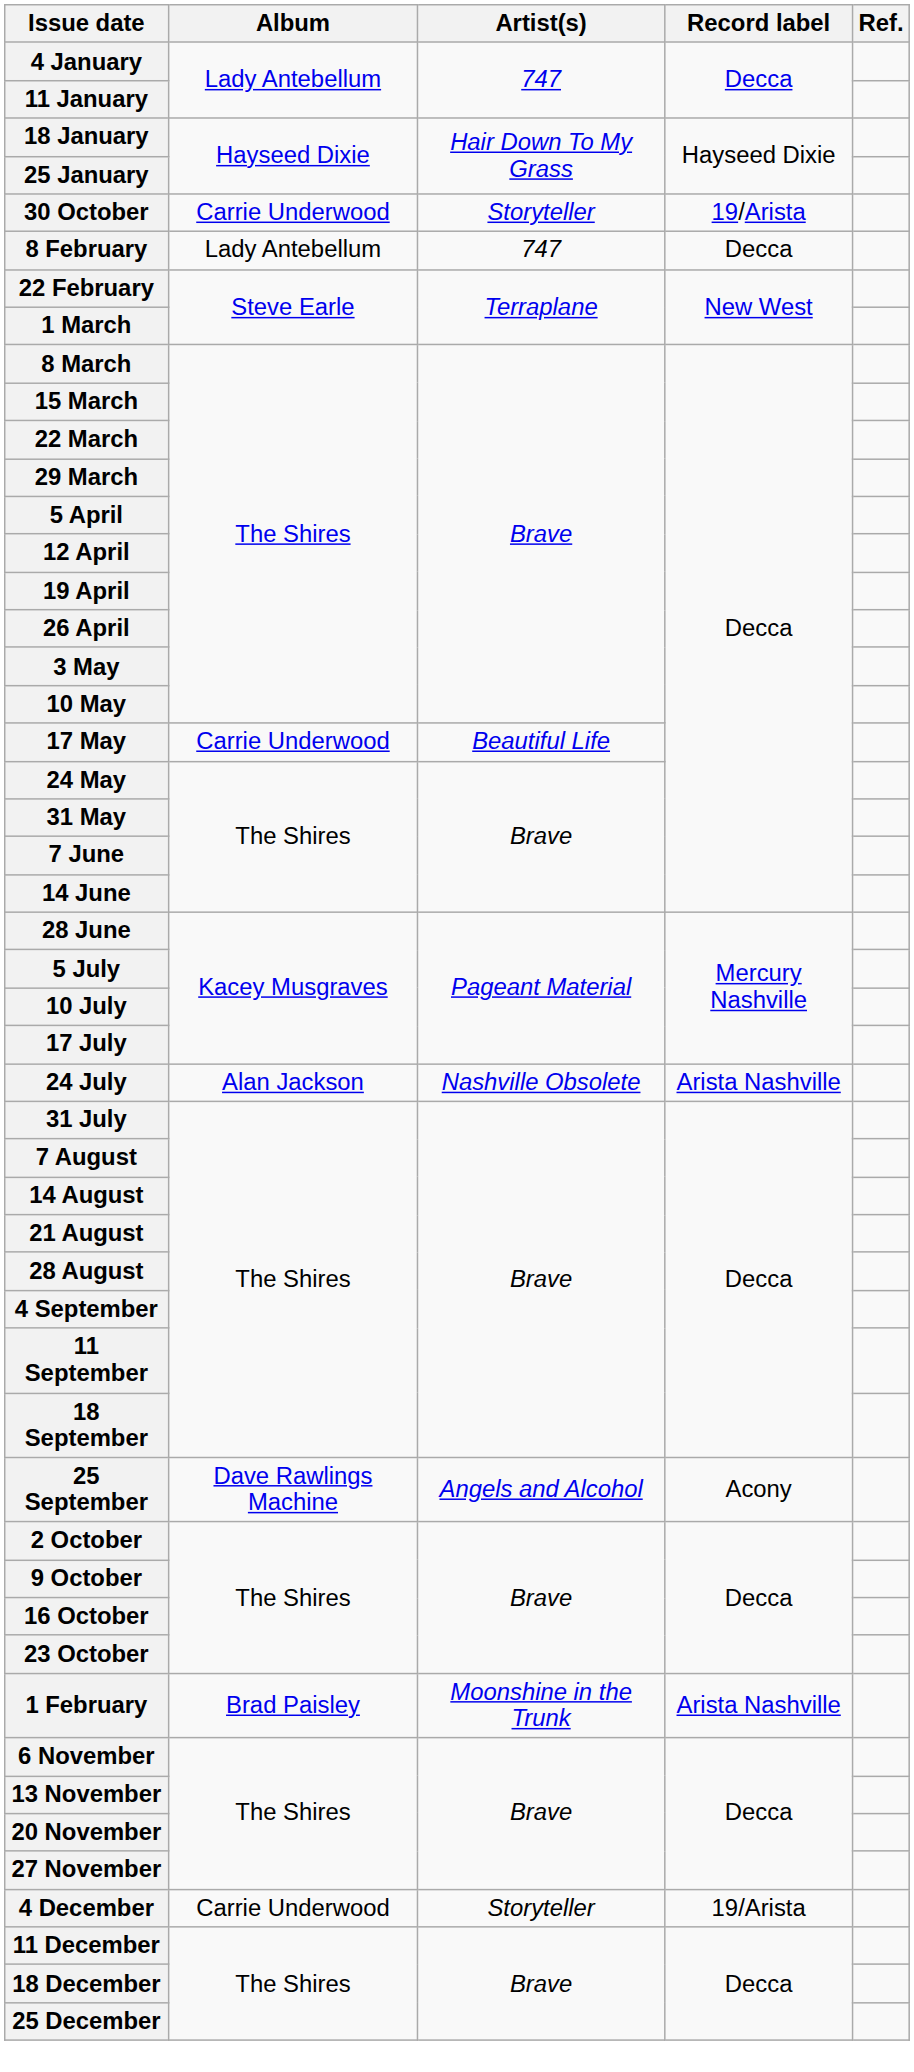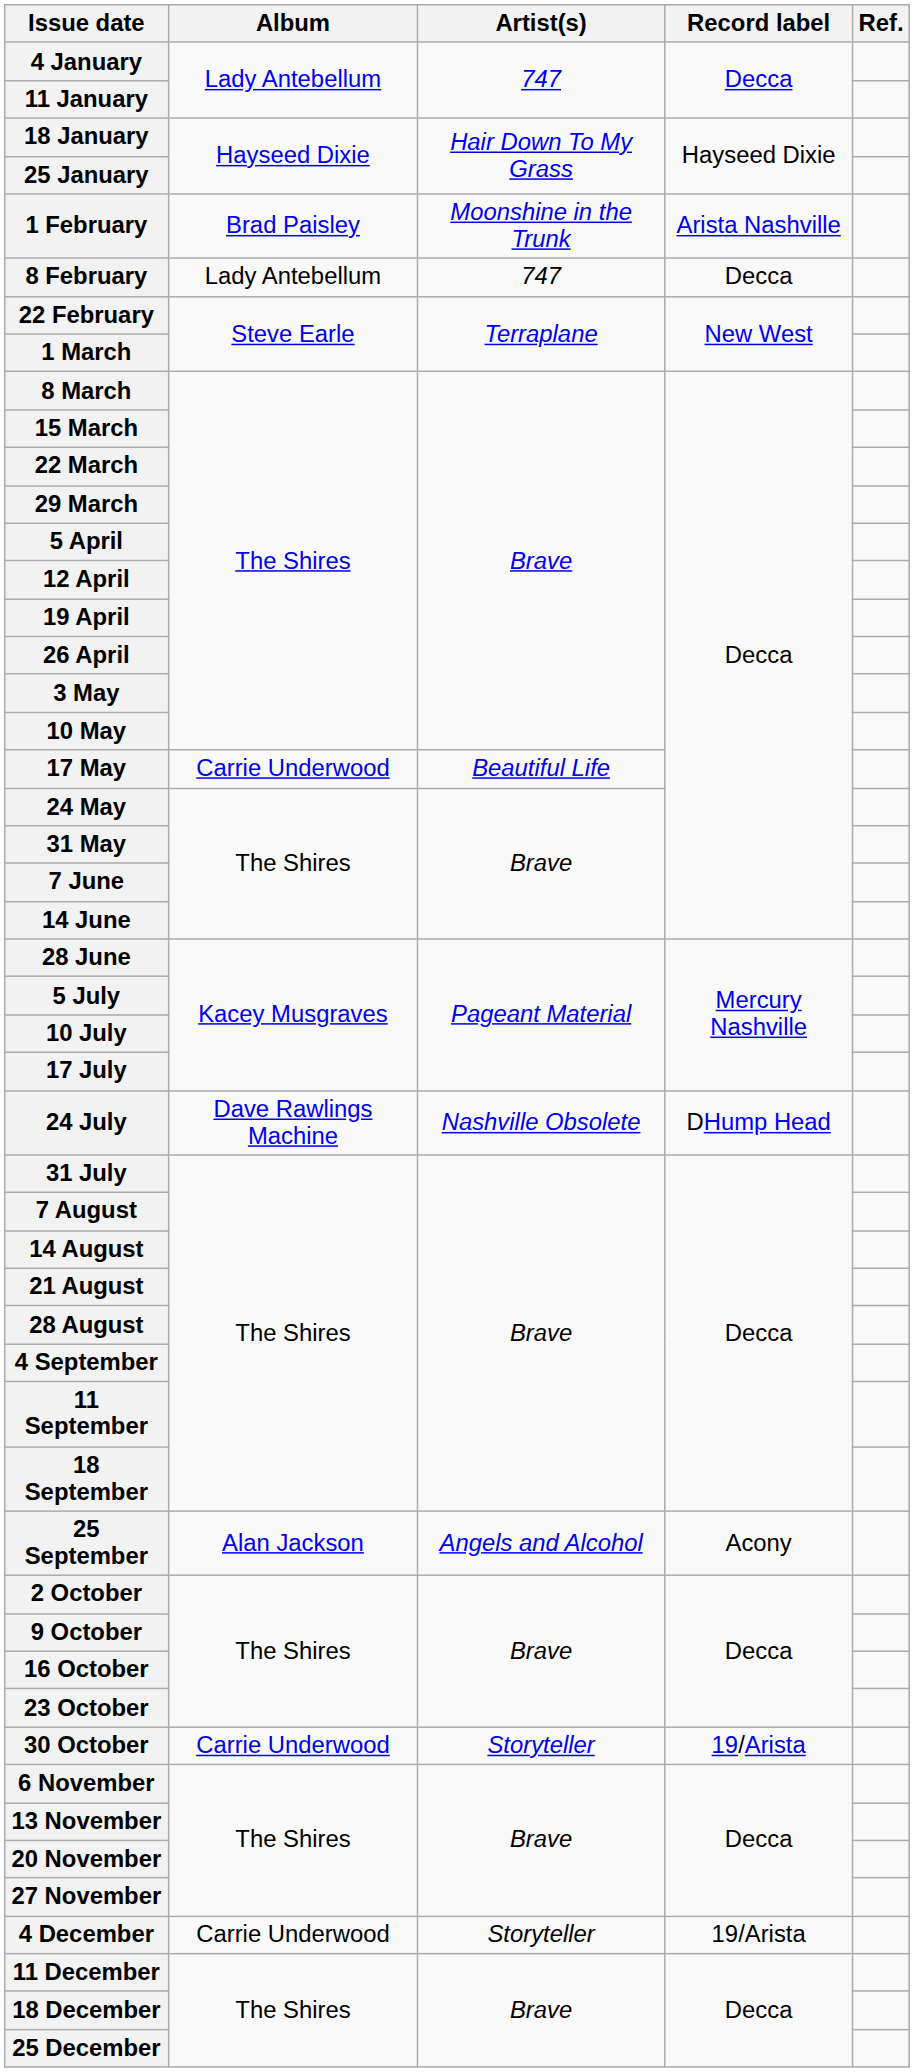rows swapped: 1 February <-> 30 October
24 July | Album: Alan Jackson -> Dave Rawlings Machine
24 July | Record label: Arista Nashville -> DHump Head
25 September | Album: Dave Rawlings Machine -> Alan Jackson
